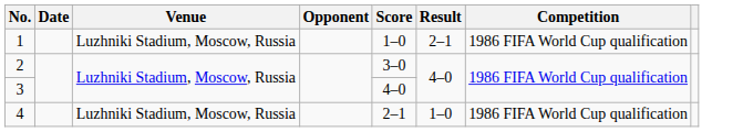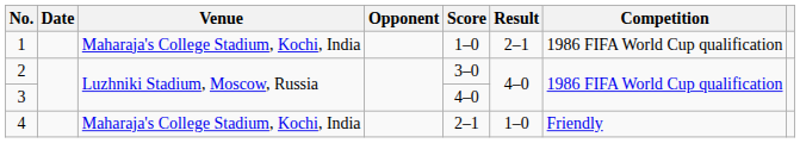1 | Venue: Luzhniki Stadium, Moscow, Russia -> Maharaja's College Stadium, Kochi, India
4 | Venue: Luzhniki Stadium, Moscow, Russia -> Maharaja's College Stadium, Kochi, India
4 | Competition: 1986 FIFA World Cup qualification -> Friendly
